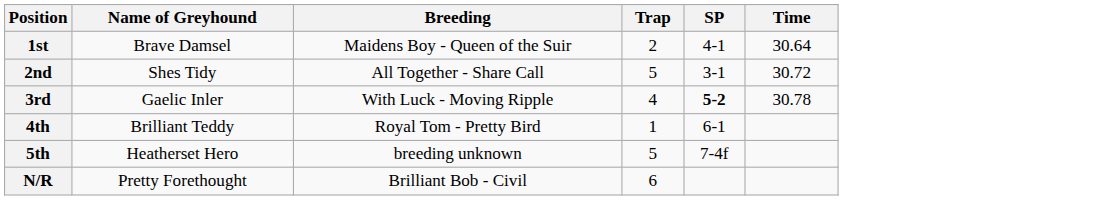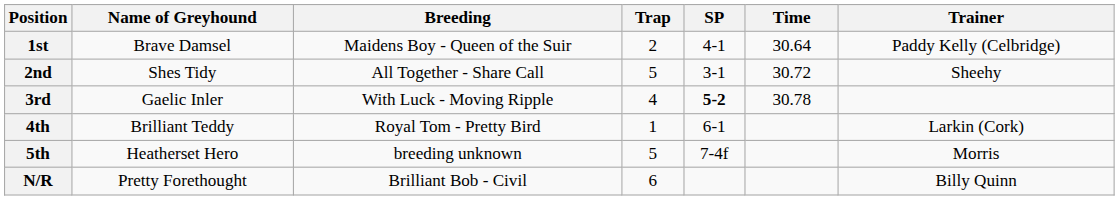+ column: Trainer | Paddy Kelly (Celbridge) | Sheehy | Larkin (Cork) | Morris | Billy Quinn
